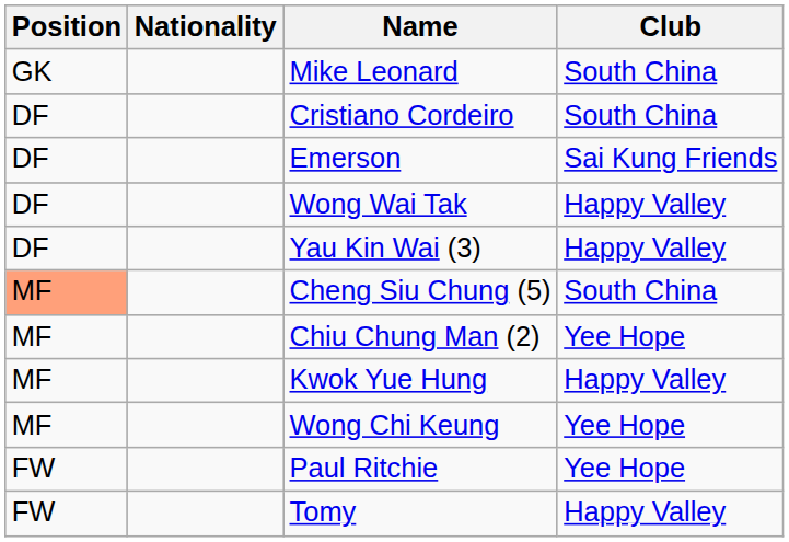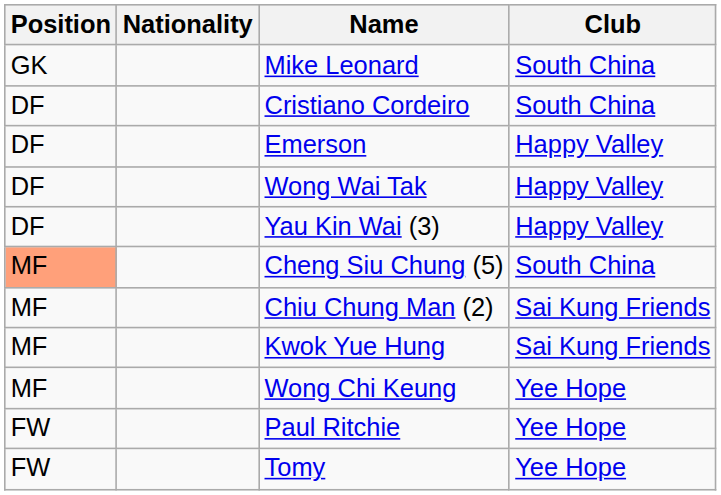Emerson | Club: Sai Kung Friends -> Happy Valley
Chiu Chung Man (2) | Club: Yee Hope -> Sai Kung Friends
Kwok Yue Hung | Club: Happy Valley -> Sai Kung Friends
Tomy | Club: Happy Valley -> Yee Hope
